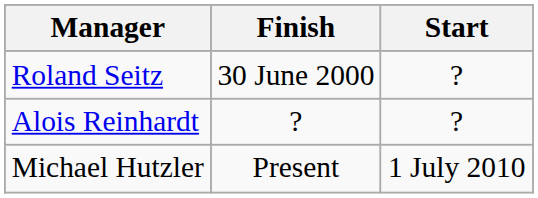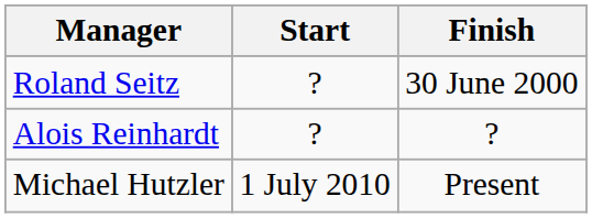columns swapped: Start <-> Finish
